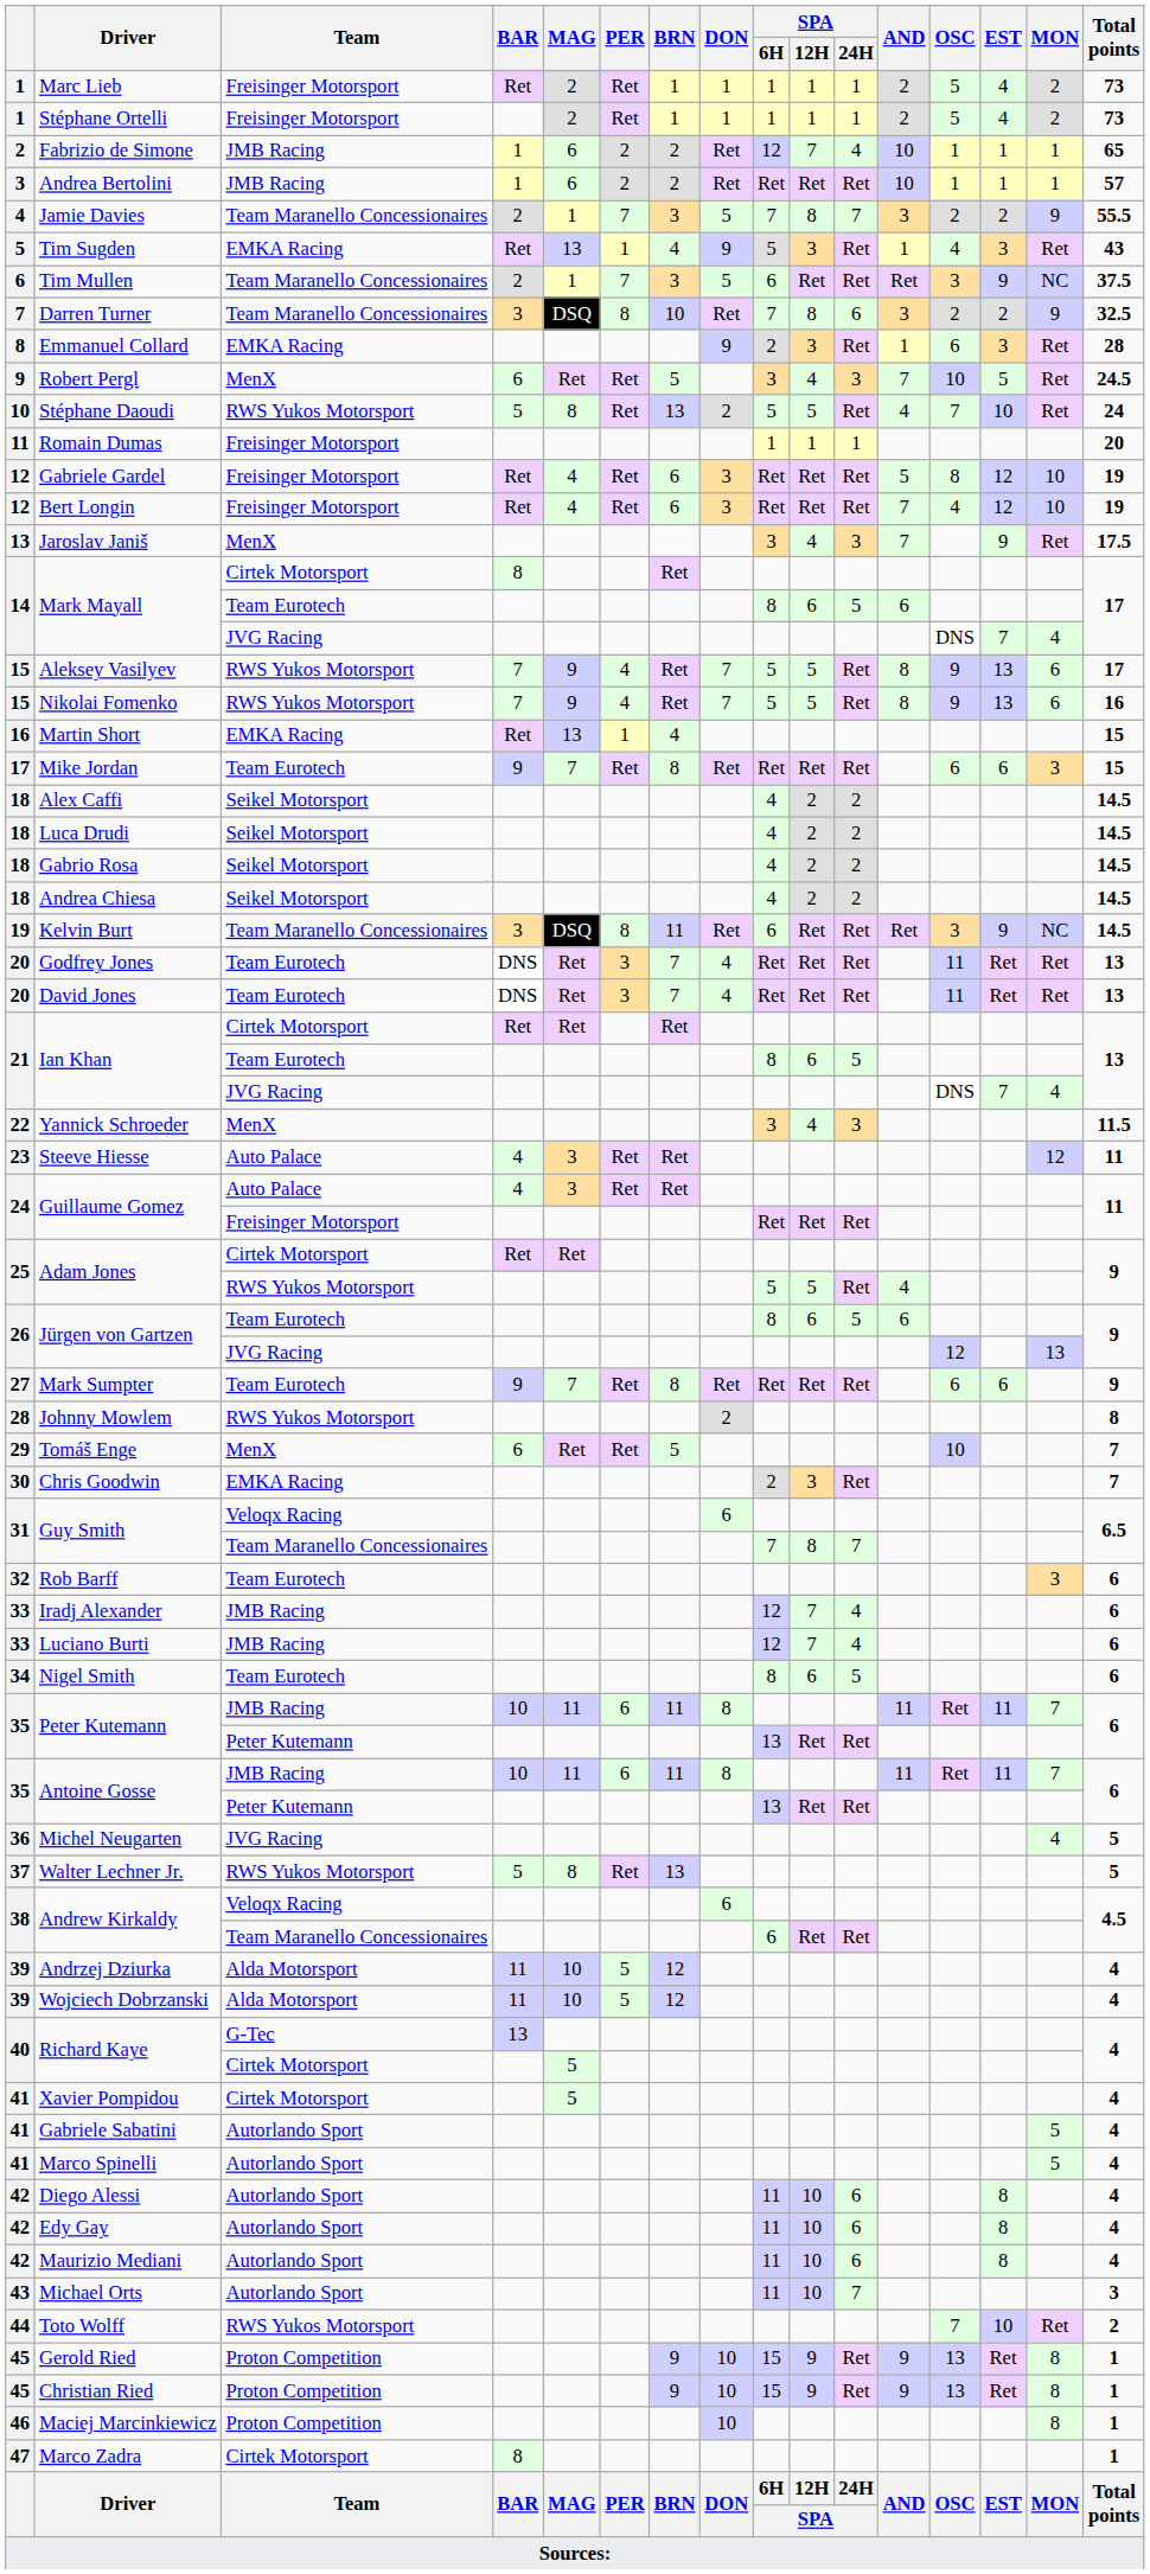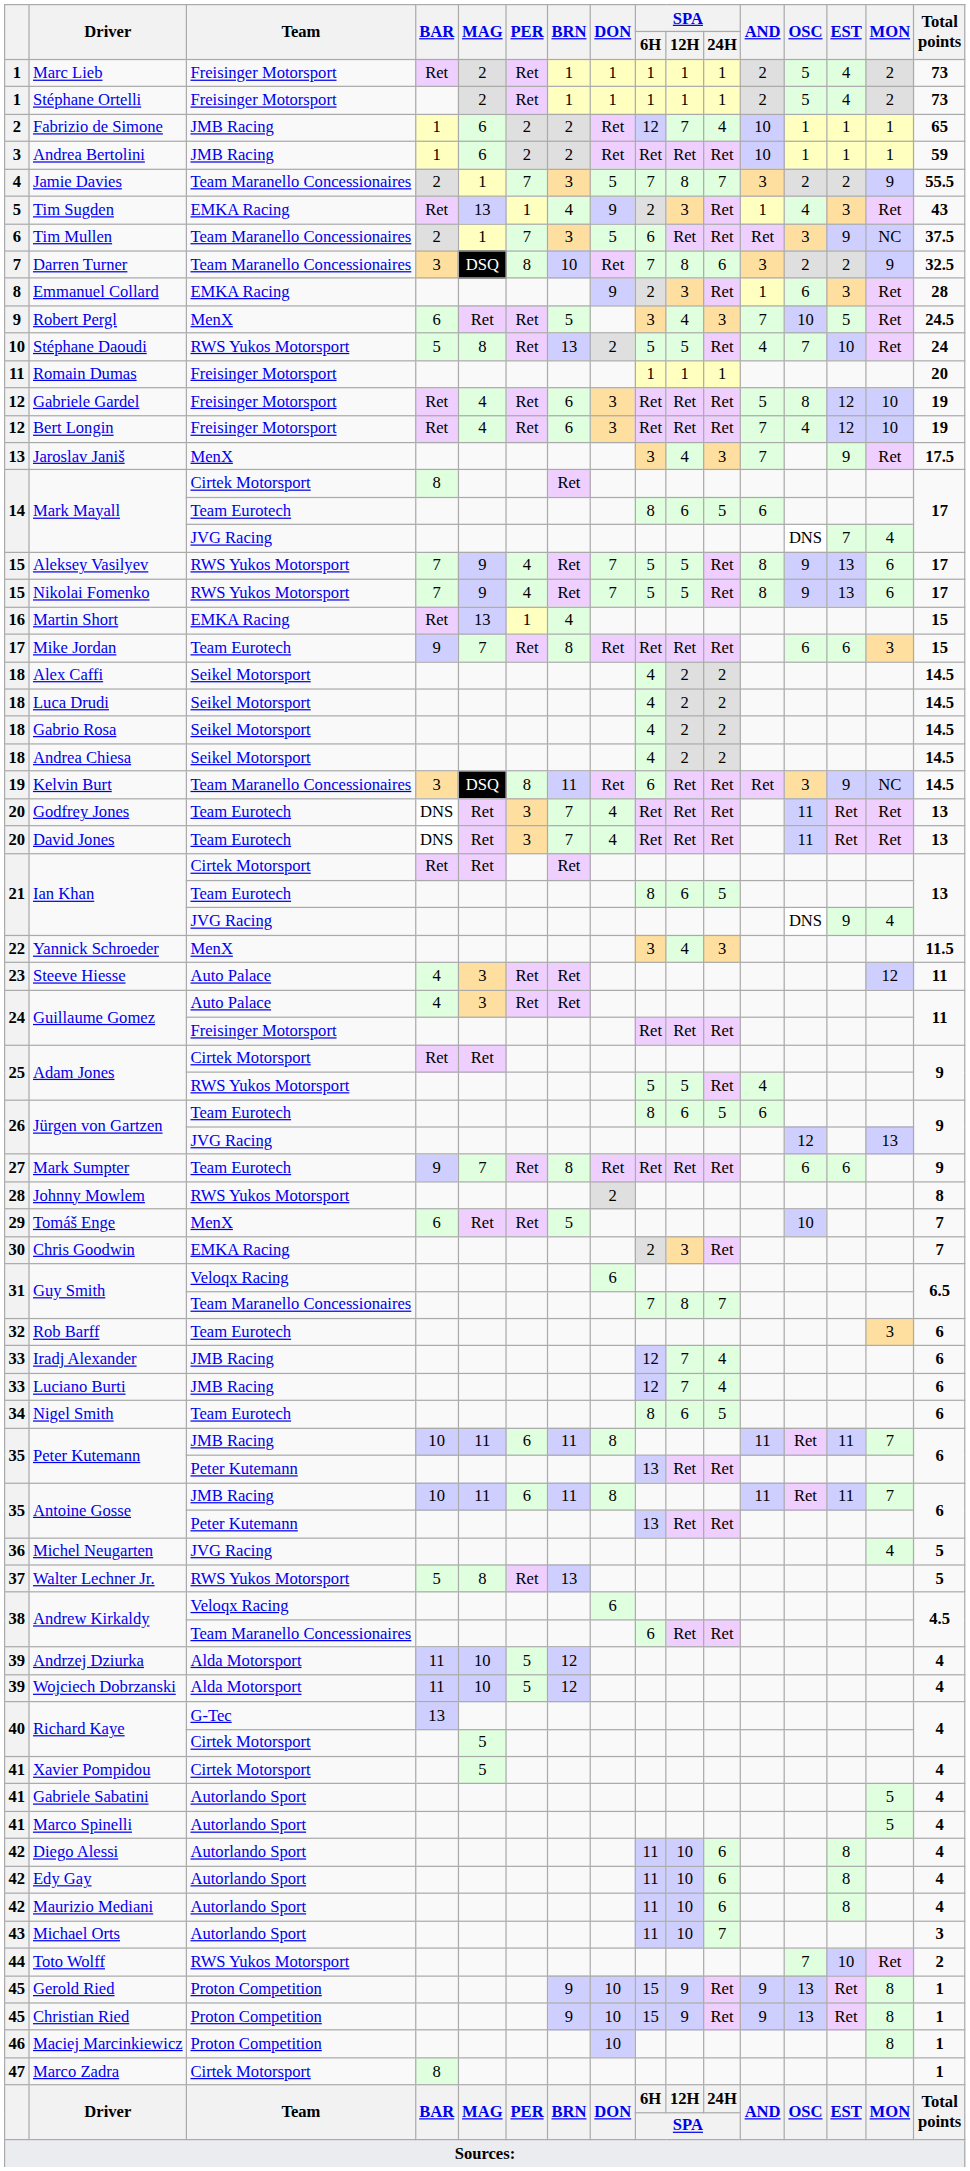Andrea Bertolini | Total points: 57 -> 59
Tim Sugden | SPA / 6H: 5 -> 2
Nikolai Fomenko | Total points: 16 -> 17
Ian Khan / JVG Racing | EST: 7 -> 9
